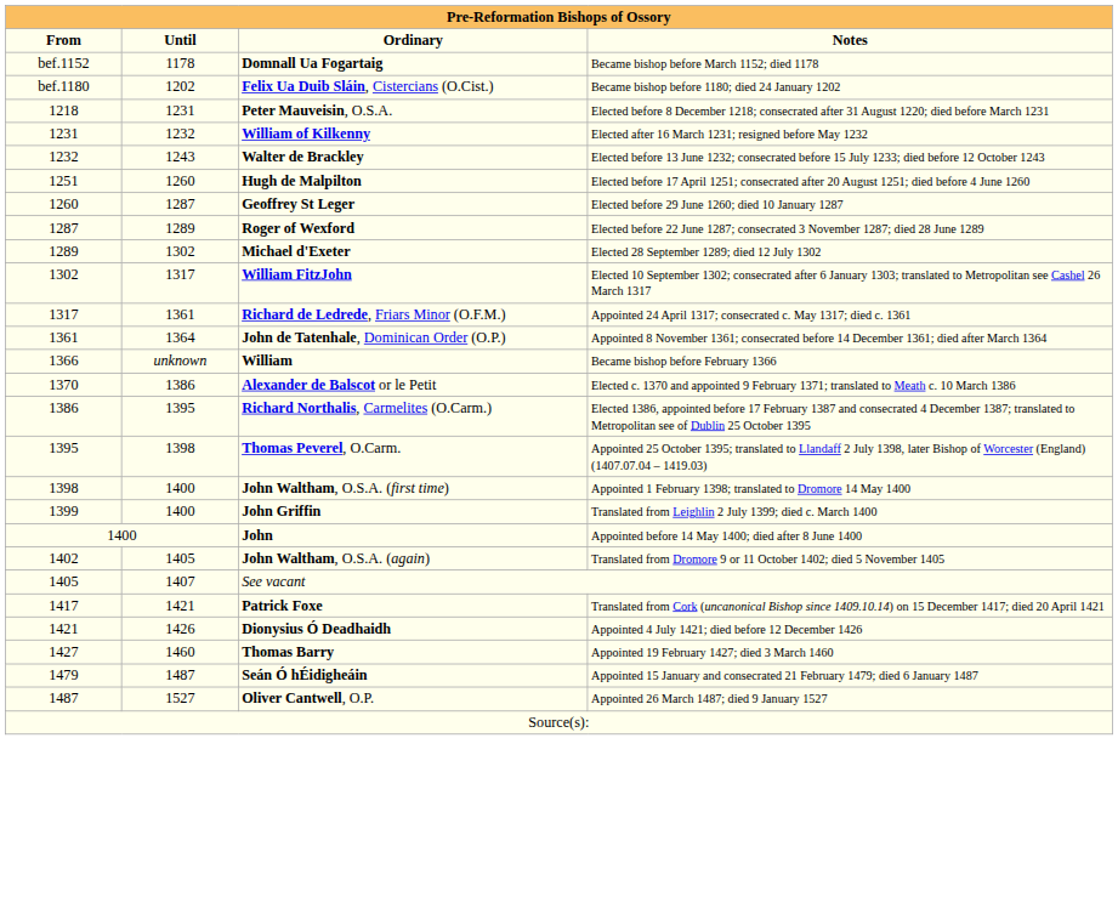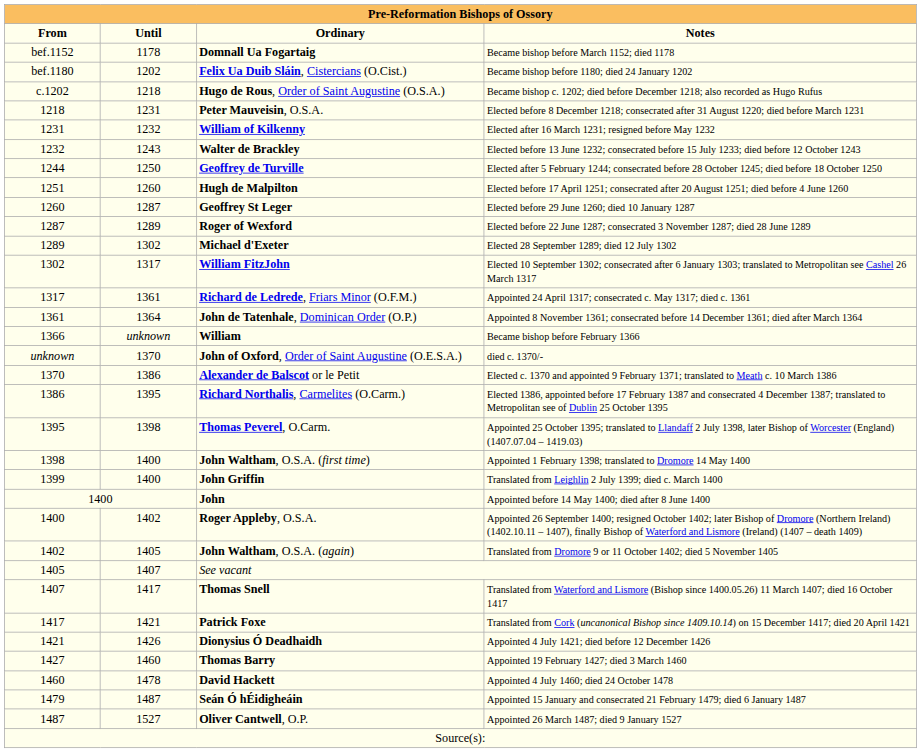+ row: c.1202 | 1218 | Hugo de Rous, Order of Saint Augustine (O.S.A.) | Became bishop c. 1202; died before December 1218; also recorded as Hugo Rufus
+ row: 1244 | 1250 | Geoffrey de Turville | Elected after 5 February 1244; consecrated before 28 October 1245; died before 18 October 1250
+ row: unknown | 1370 | John of Oxford, Order of Saint Augustine (O.E.S.A.) | died c. 1370/-
+ row: 1400 | 1402 | Roger Appleby, O.S.A. | Appointed 26 September 1400; resigned October 1402; later Bishop of Dromore (Northern Ireland) (1402.10.11 – 1407), finally Bishop of Waterford and Lismore (Ireland) (1407 – death 1409)
+ row: 1407 | 1417 | Thomas Snell | Translated from Waterford and Lismore (Bishop since 1400.05.26) 11 March 1407; died 16 October 1417
+ row: 1460 | 1478 | David Hackett | Appointed 4 July 1460; died 24 October 1478
